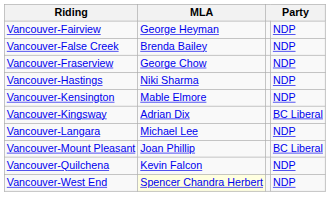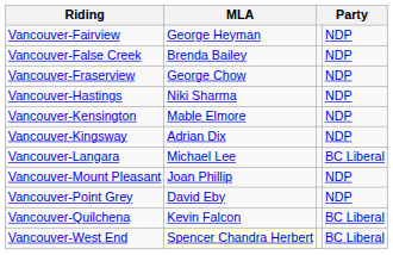Vancouver-Kingsway | column 4: BC Liberal -> NDP
Vancouver-Langara | column 4: NDP -> BC Liberal
Vancouver-Mount Pleasant | column 4: BC Liberal -> NDP
+ row: Vancouver-Point Grey | David Eby | NDP
Vancouver-Quilchena | column 4: NDP -> BC Liberal
Vancouver-West End | column 4: NDP -> BC Liberal
